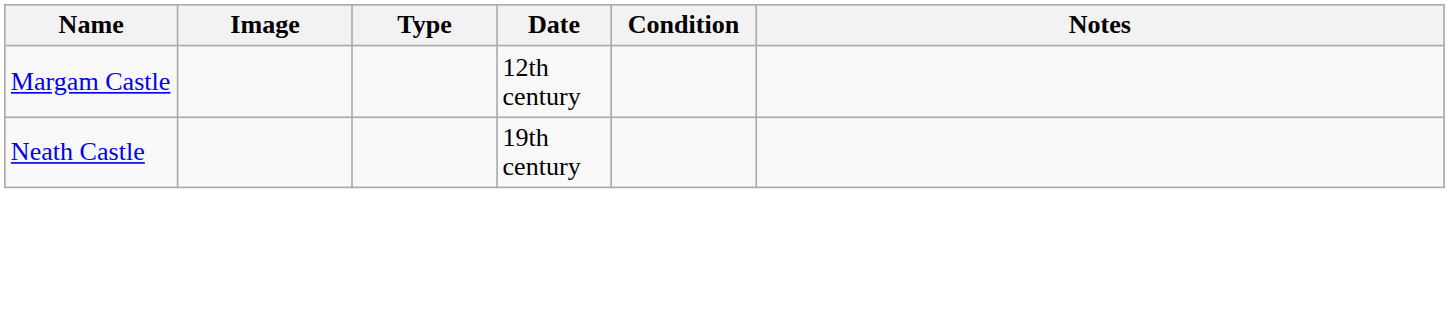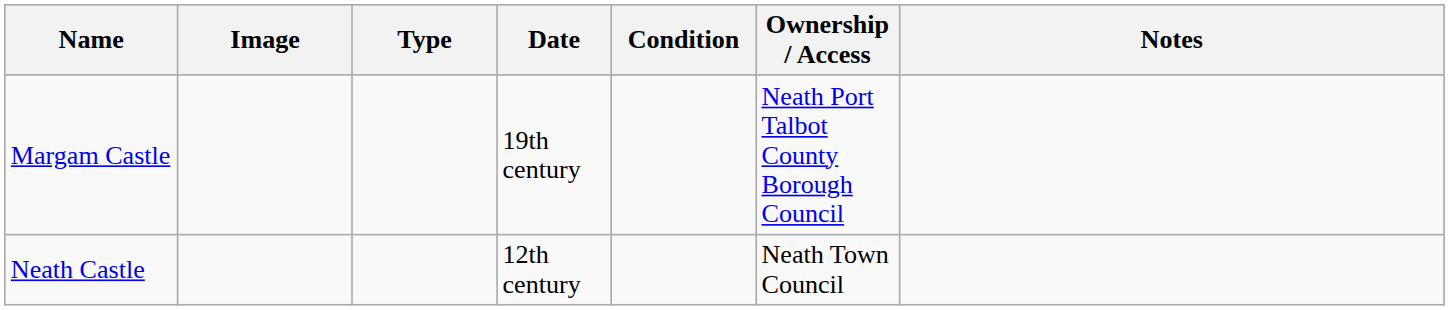+ column: Ownership / Access | Neath Port Talbot County Borough Council | Neath Town Council
Margam Castle | Date: 12th century -> 19th century
Neath Castle | Date: 19th century -> 12th century
